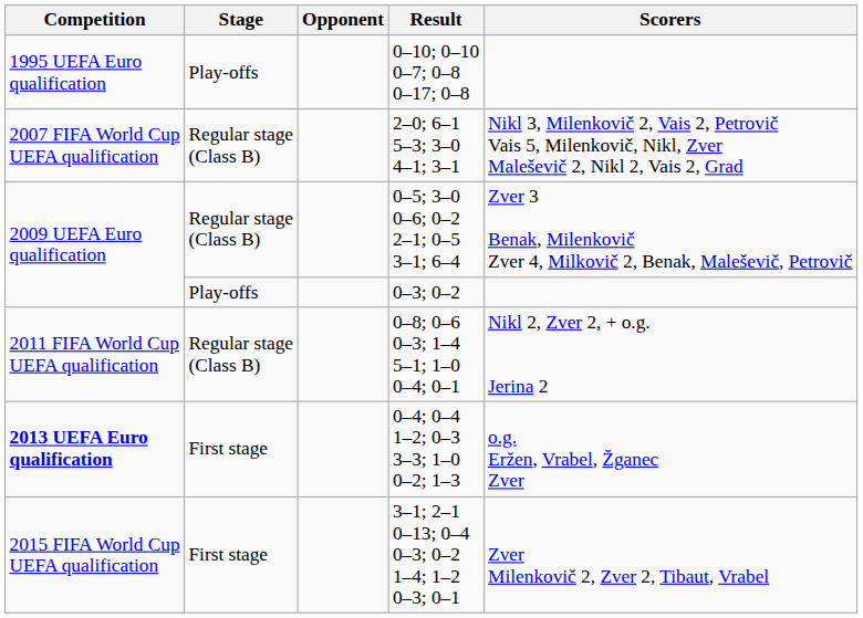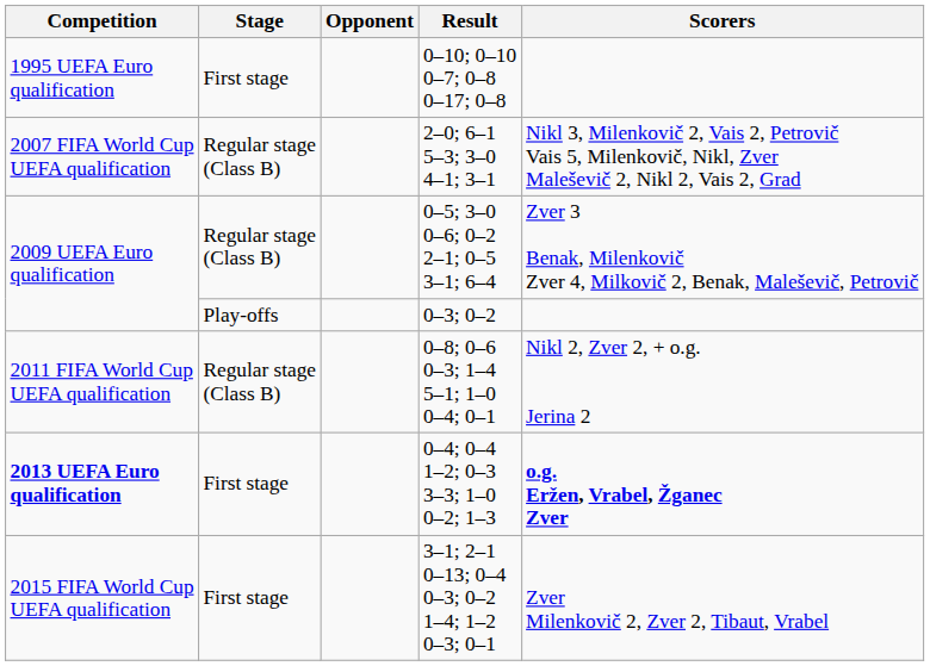0–10; 0–10 0–7; 0–8 0–17; 0–8 | Stage: Play-offs -> First stage
0–4; 0–4 1–2; 0–3 3–3; 1–0 0–2; 1–3 | Scorers: normal -> bold
